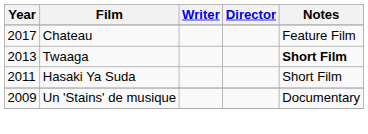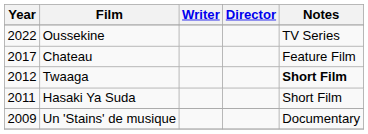+ row: 2022 | Oussekine | TV Series
Twaaga | Year: 2013 -> 2012
